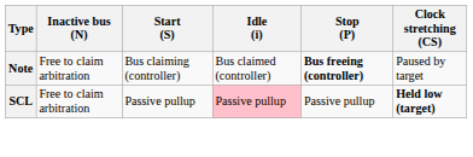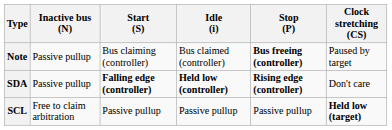Note | Inactive bus (N): Free to claim arbitration -> Passive pullup
+ row: SDA | Passive pullup | Falling edge (controller) | Held low (controller) | Rising edge (controller) | Don't care
SCL | Idle (i): pink background -> no background
